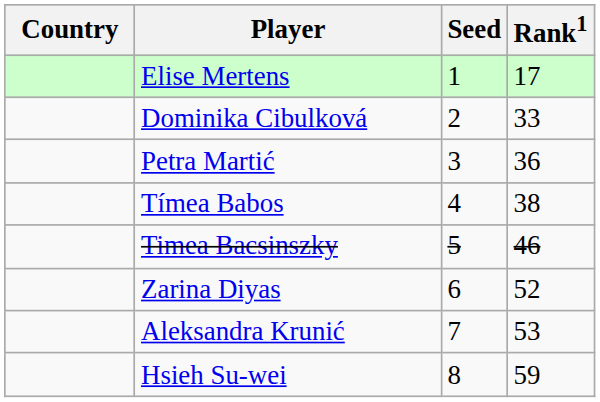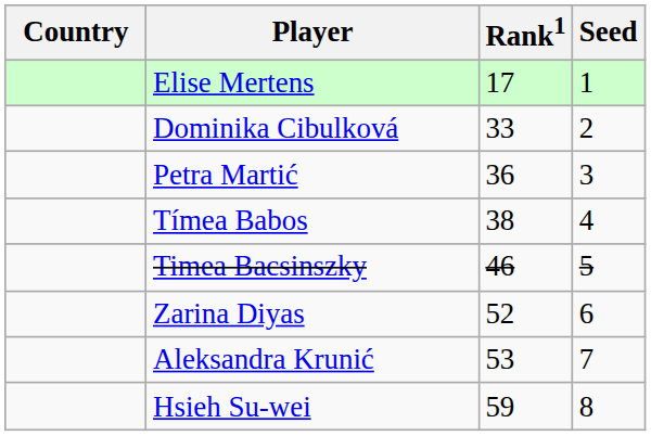columns swapped: Rank1 <-> Seed
